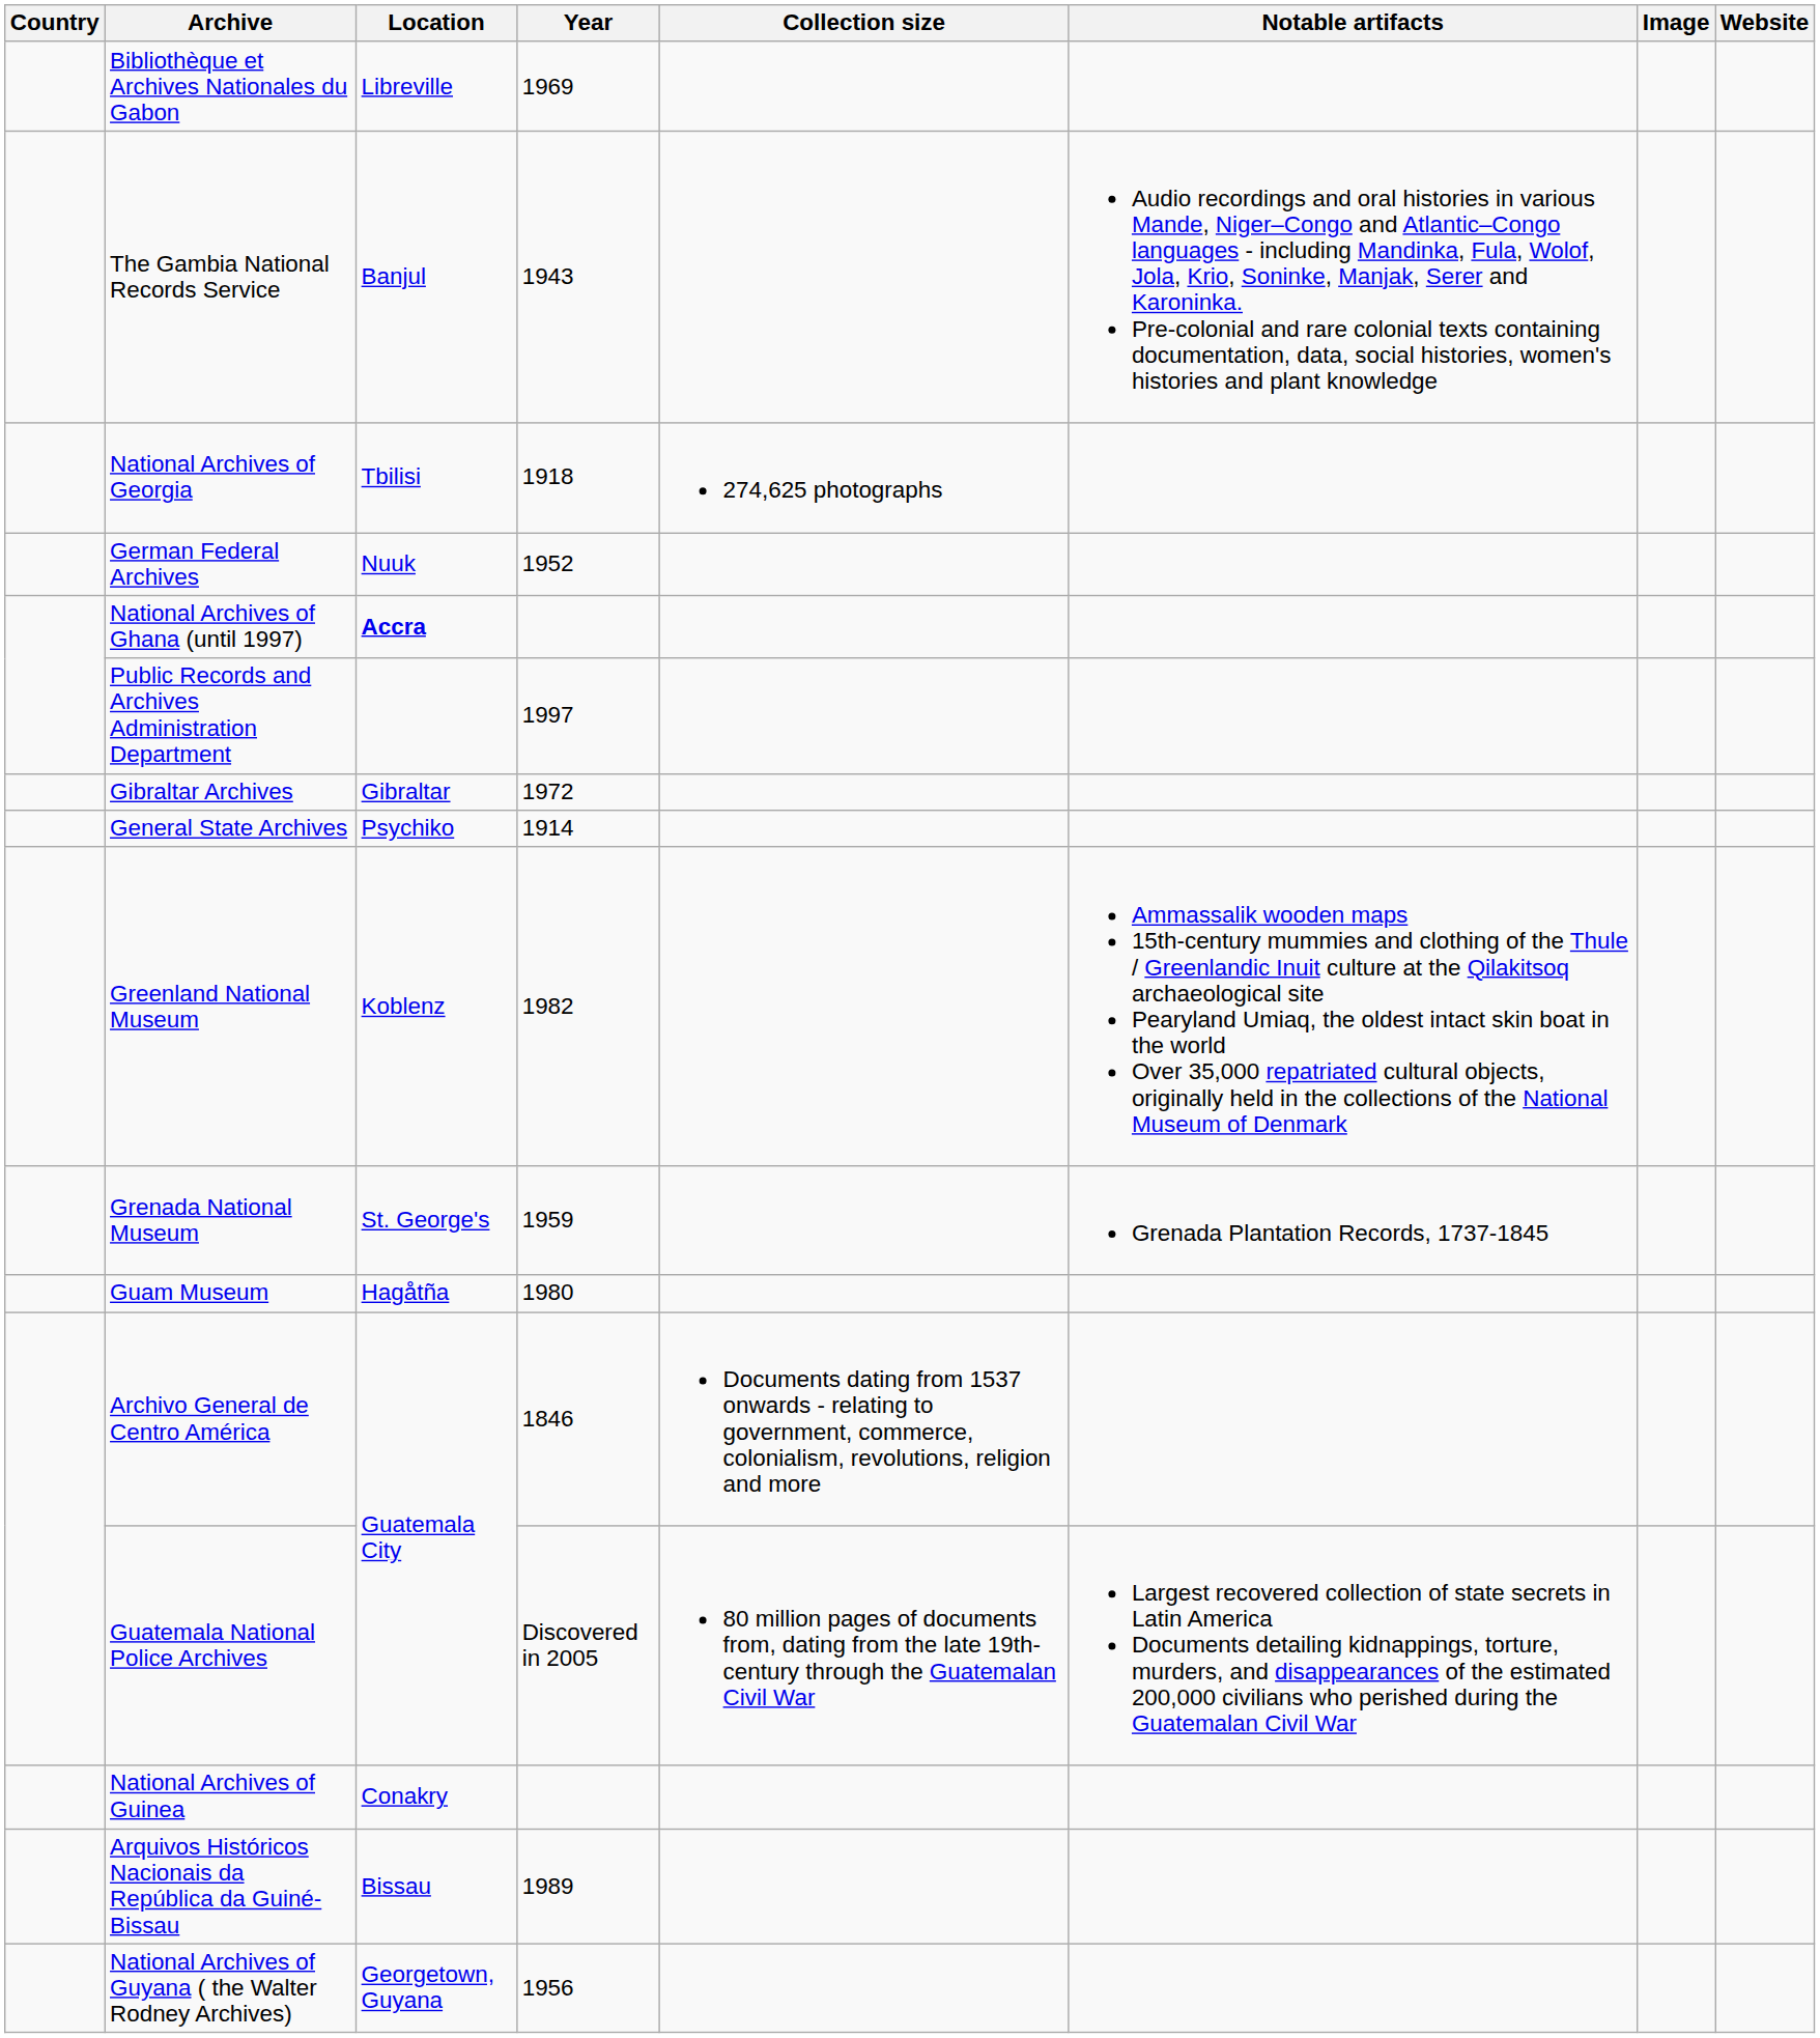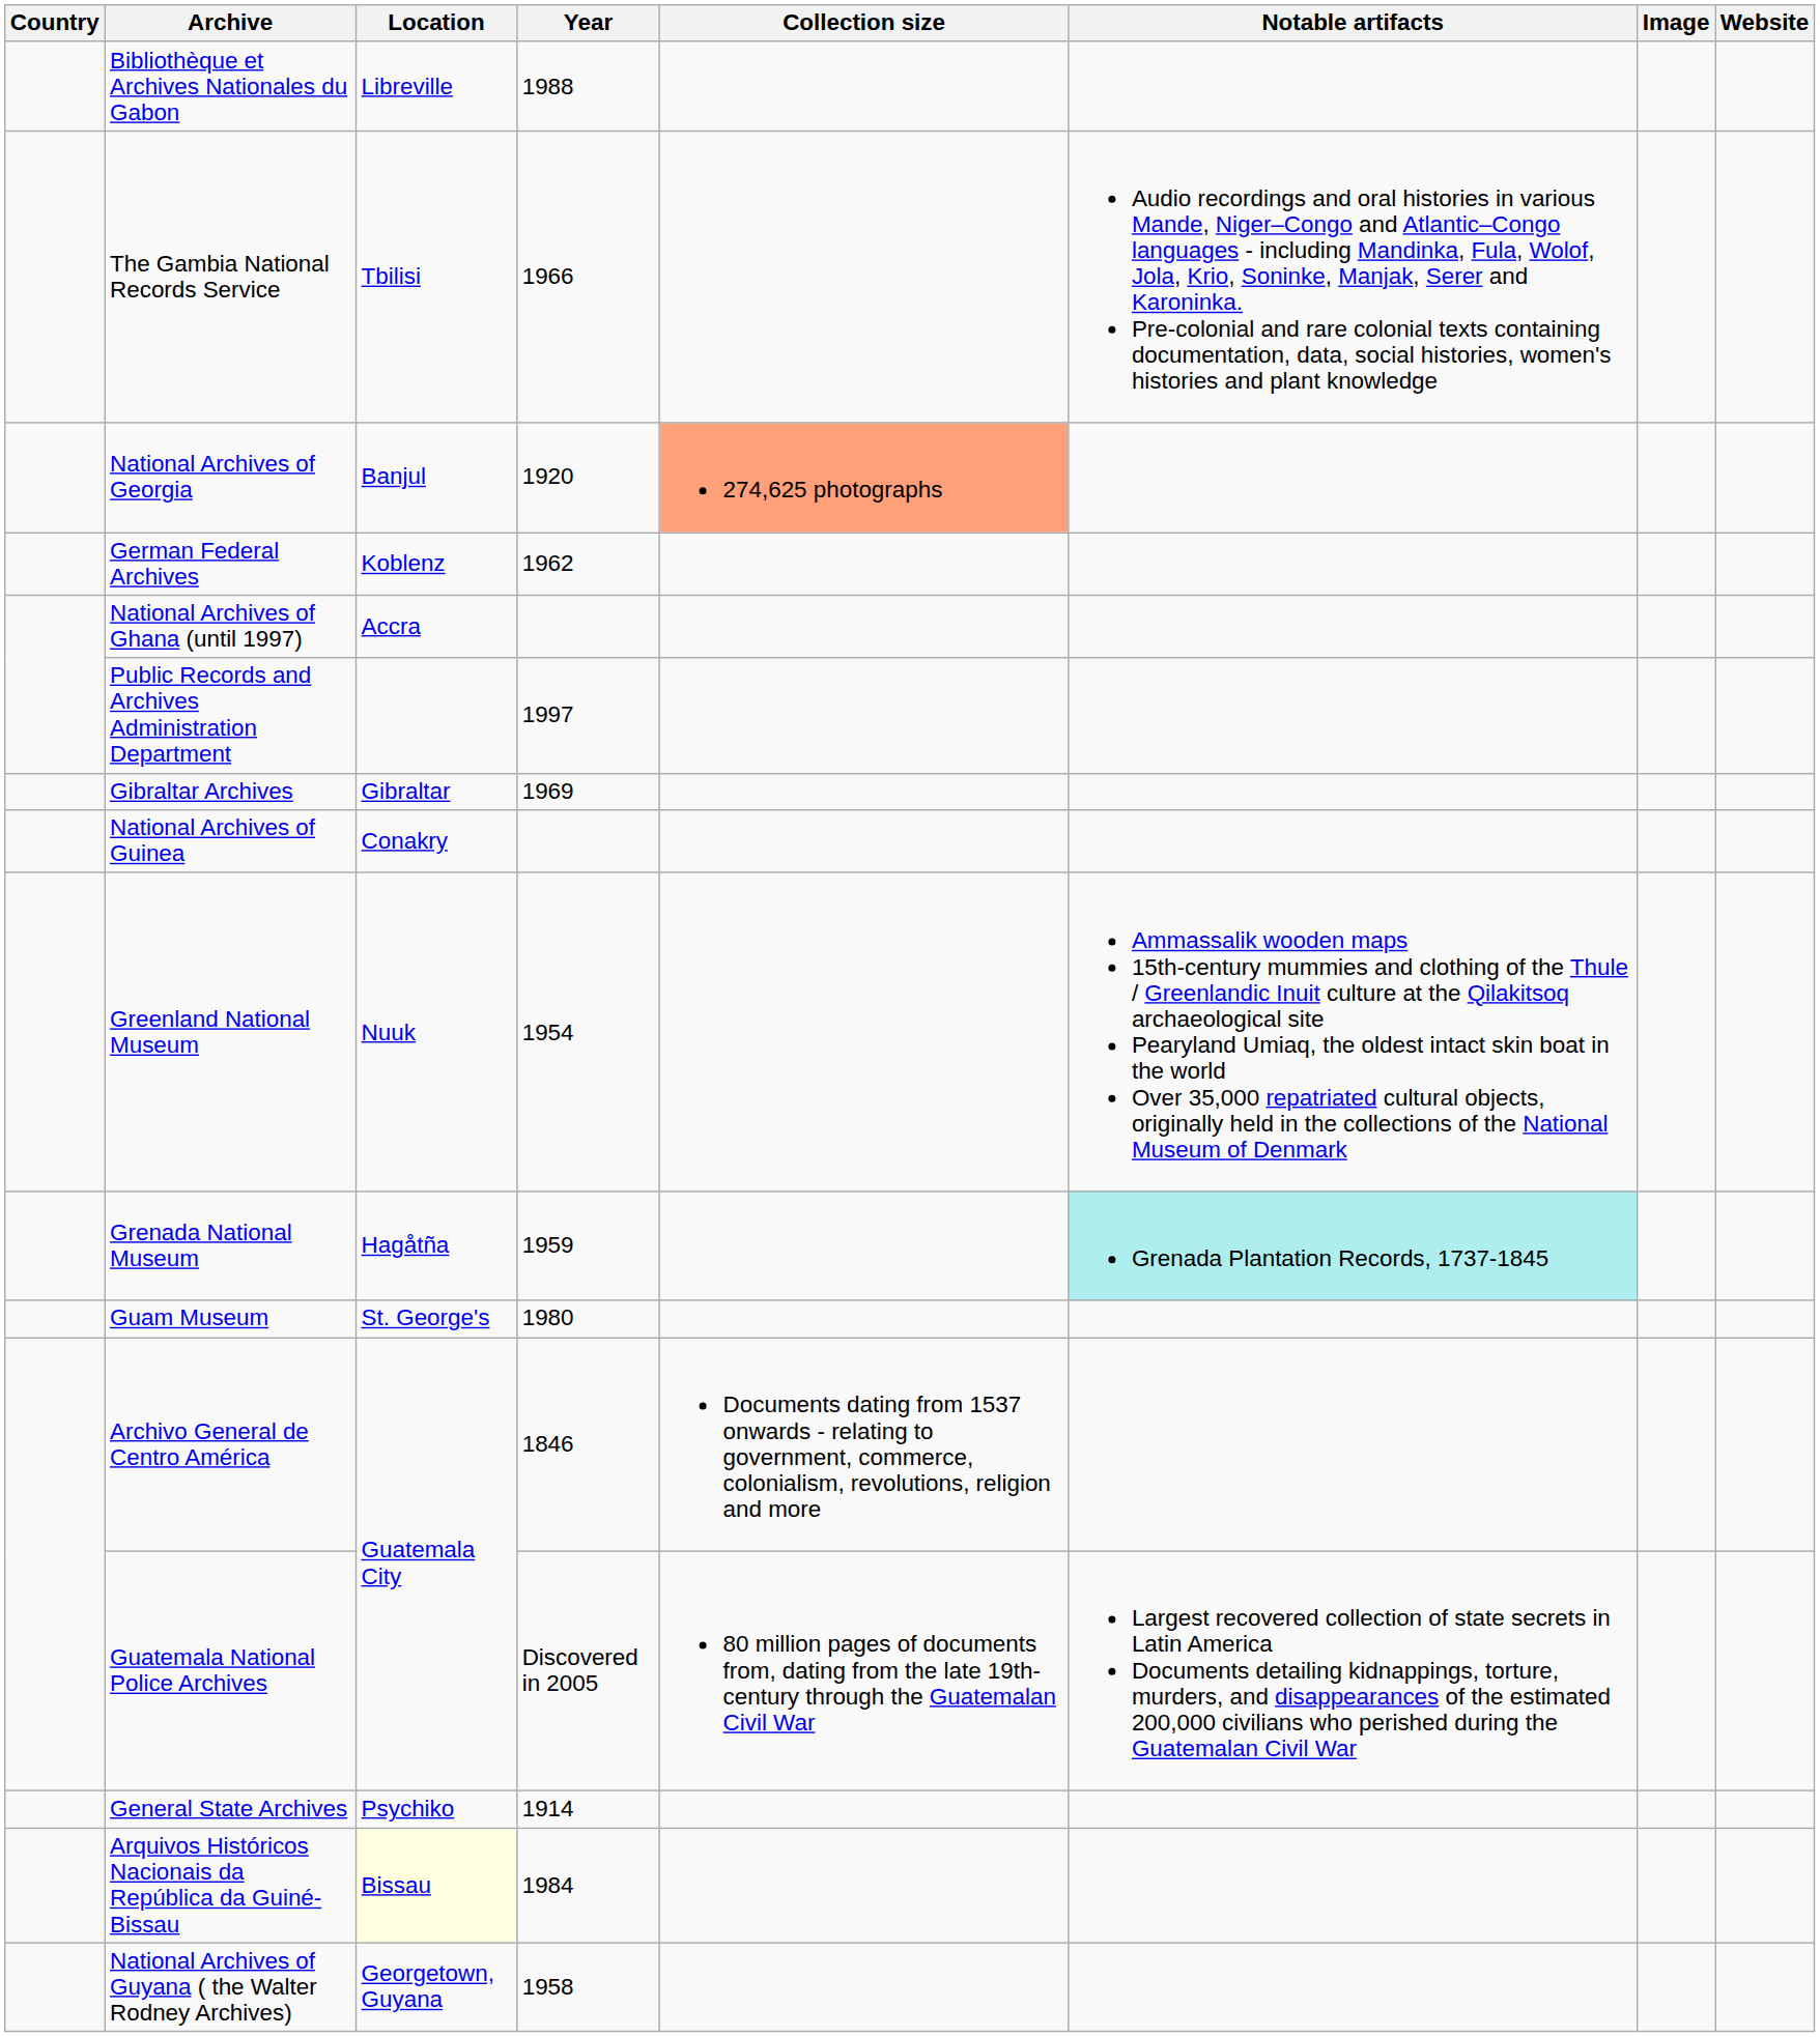Bibliothèque et Archives Nationales du Gabon | Year: 1969 -> 1988
The Gambia National Records Service | Location: Banjul -> Tbilisi
The Gambia National Records Service | Year: 1943 -> 1966
National Archives of Georgia | Location: Tbilisi -> Banjul
National Archives of Georgia | Year: 1918 -> 1920
National Archives of Georgia | Collection size: no background -> lightsalmon background
German Federal Archives | Location: Nuuk -> Koblenz
German Federal Archives | Year: 1952 -> 1962
National Archives of Ghana (until 1997) | Location: bold -> normal
Gibraltar Archives | Year: 1972 -> 1969
rows swapped: General State Archives <-> National Archives of Guinea
Greenland National Museum | Location: Koblenz -> Nuuk
Greenland National Museum | Year: 1982 -> 1954
Grenada National Museum | Location: St. George's -> Hagåtña
Grenada National Museum | Notable artifacts: no background -> paleturquoise background
Guam Museum | Location: Hagåtña -> St. George's
Arquivos Históricos Nacionais da República da Guiné-Bissau | Location: no background -> lightyellow background
Arquivos Históricos Nacionais da República da Guiné-Bissau | Year: 1989 -> 1984
National Archives of Guyana ( the Walter Rodney Archives) | Year: 1956 -> 1958
